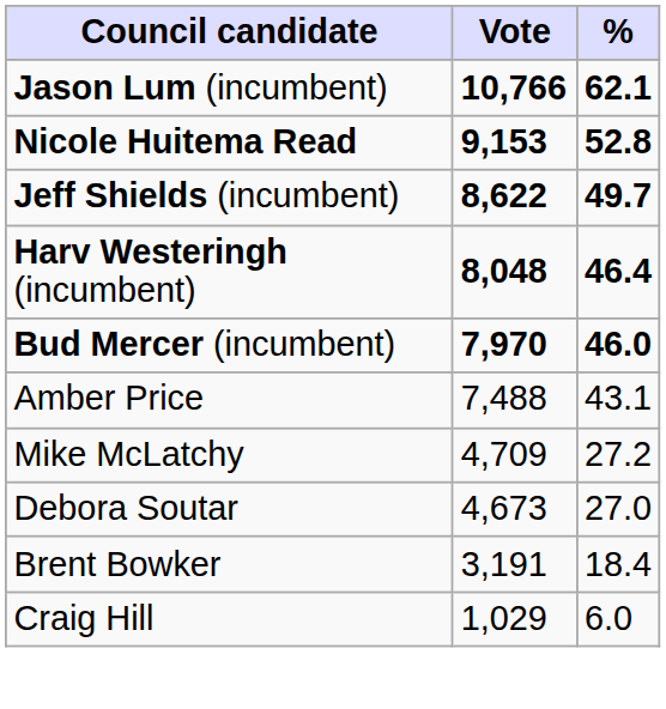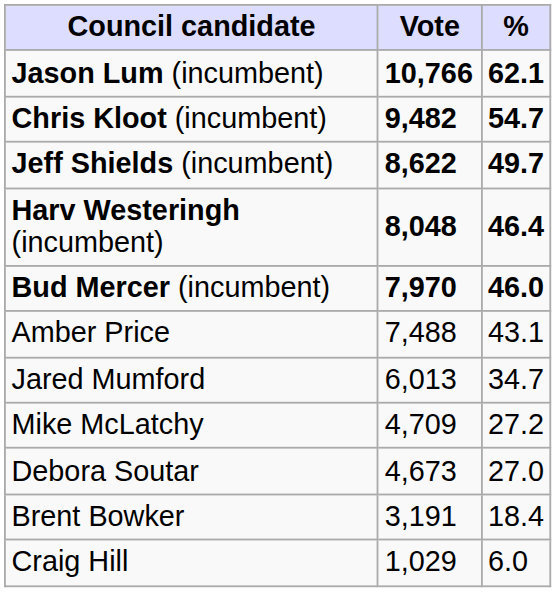+ row: Chris Kloot (incumbent) | 9,482 | 54.7
- row: Nicole Huitema Read | 9,153 | 52.8
+ row: Jared Mumford | 6,013 | 34.7
